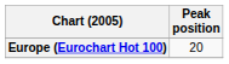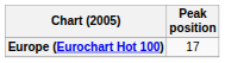Europe (Eurochart Hot 100) | Peak position: 20 -> 17
